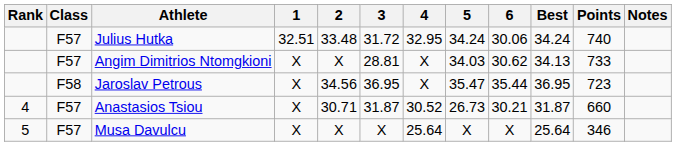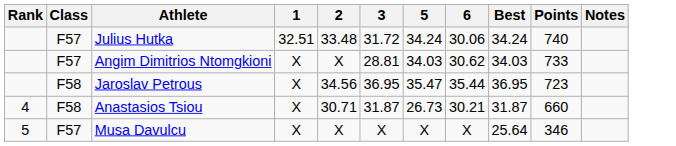- column: 4 | 32.95 | X | X | 30.52 | 25.64
Angim Dimitrios Ntomgkioni | Best: 34.13 -> 34.03
Anastasios Tsiou | Class: F57 -> F58
